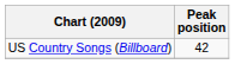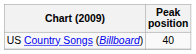US Country Songs (Billboard) | Peak position: 42 -> 40
